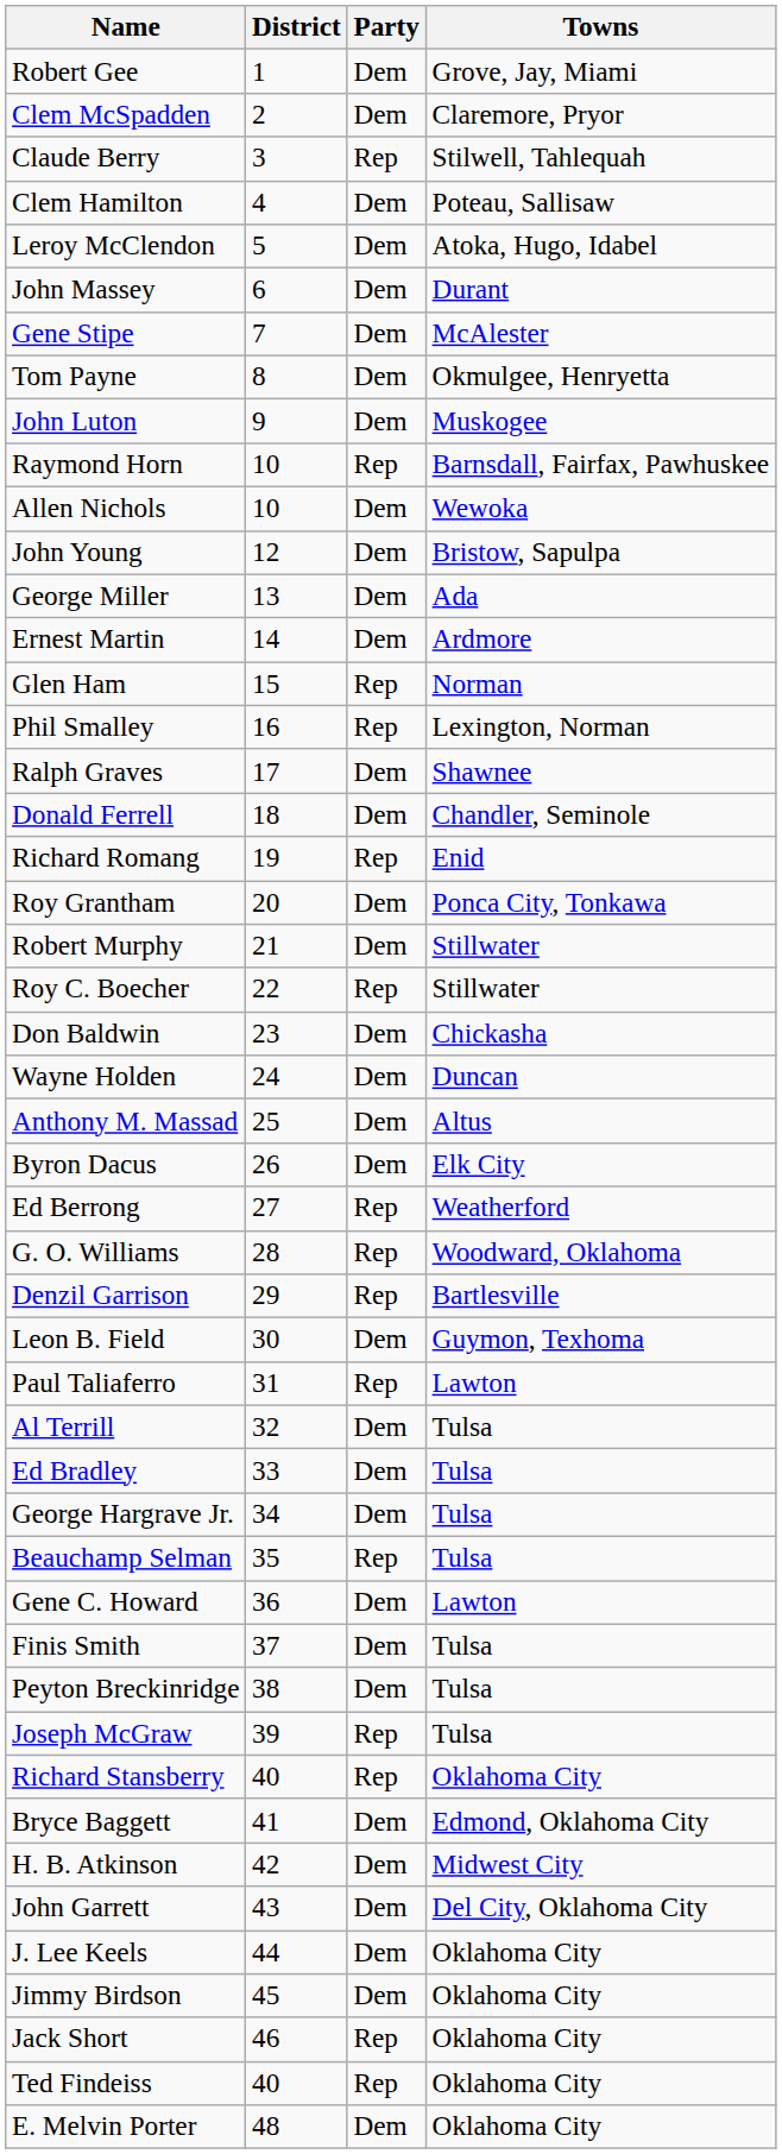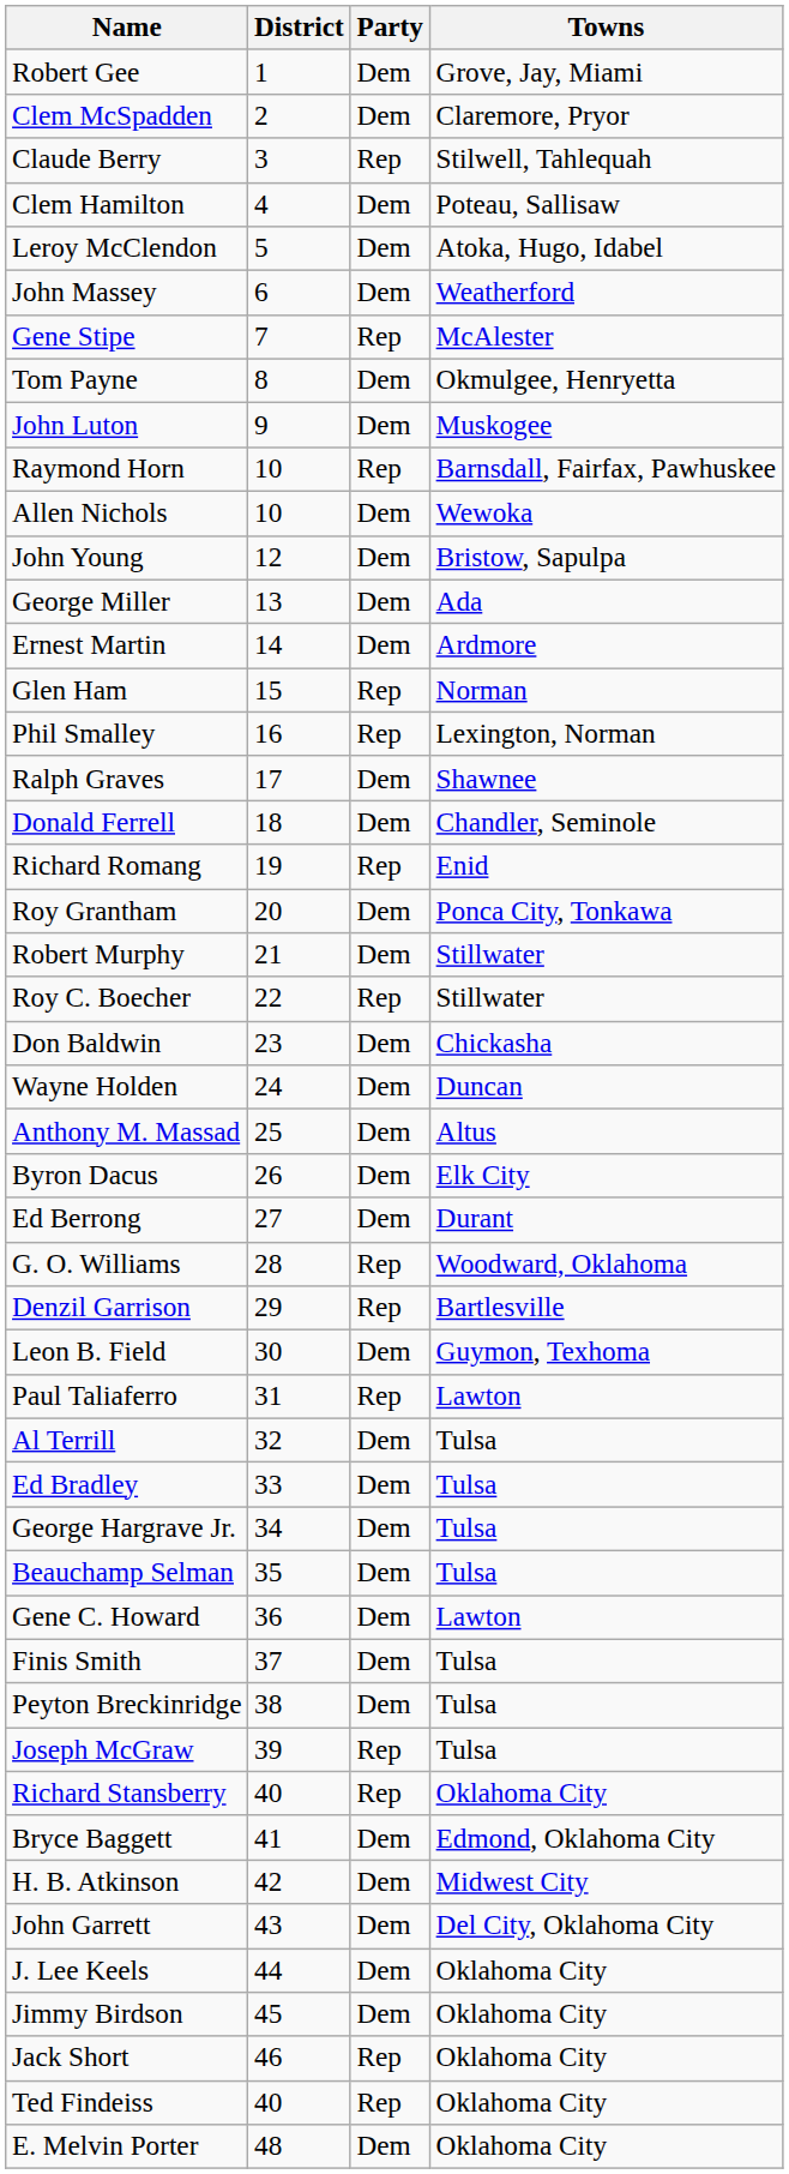John Massey | Towns: Durant -> Weatherford
Gene Stipe | Party: Dem -> Rep
Ed Berrong | Party: Rep -> Dem
Ed Berrong | Towns: Weatherford -> Durant
Beauchamp Selman | Party: Rep -> Dem
